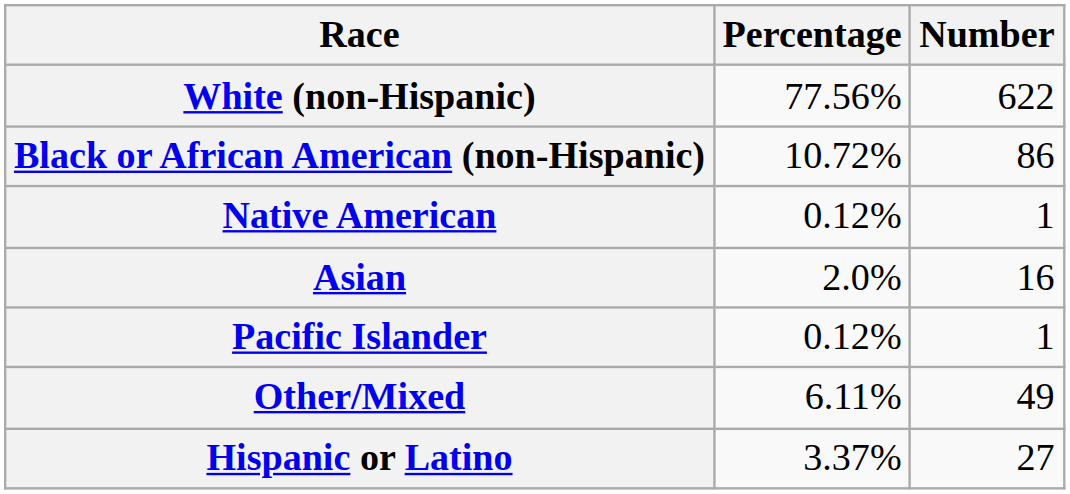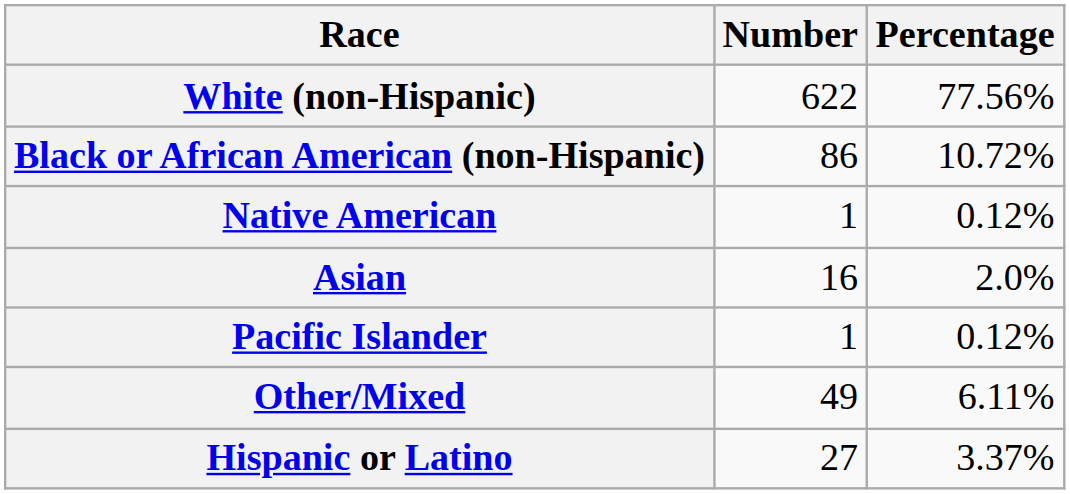columns swapped: Number <-> Percentage
